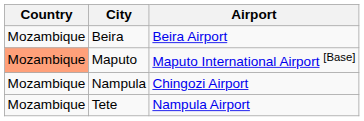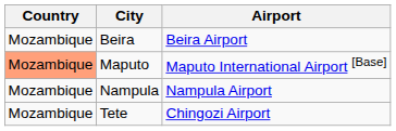Nampula | Airport: Chingozi Airport -> Nampula Airport
Tete | Airport: Nampula Airport -> Chingozi Airport
